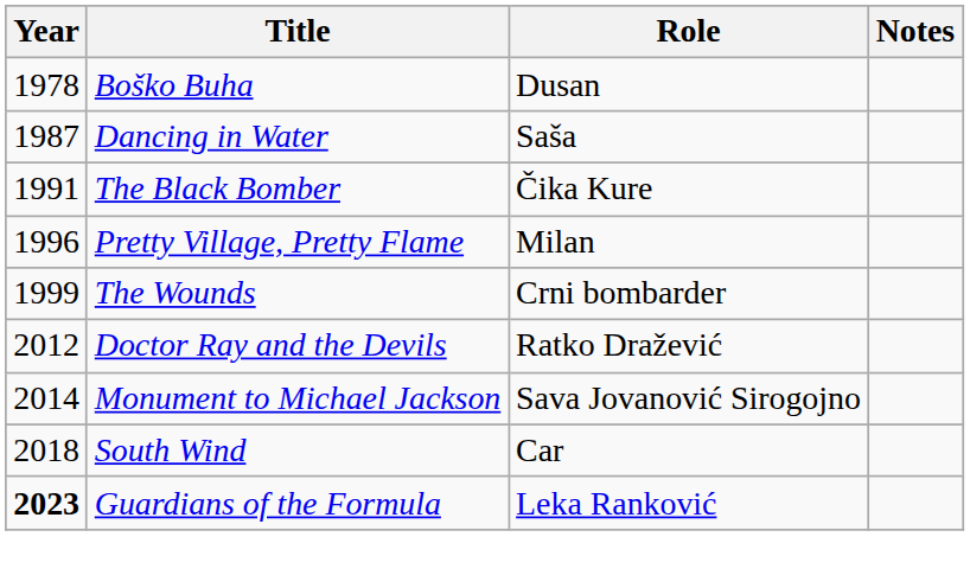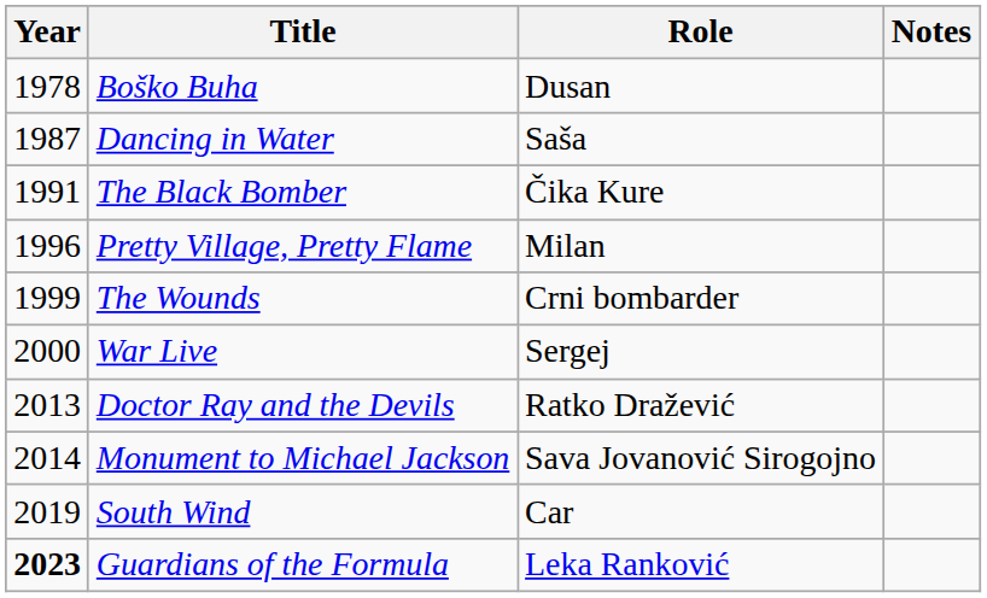+ row: 2000 | War Live | Sergej
Doctor Ray and the Devils | Year: 2012 -> 2013
South Wind | Year: 2018 -> 2019
